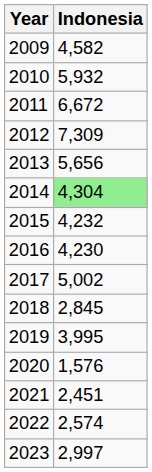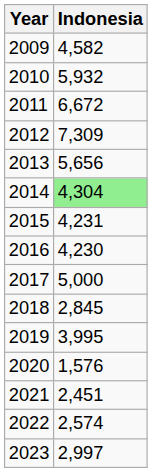2015 | Indonesia: 4,232 -> 4,231
2017 | Indonesia: 5,002 -> 5,000
